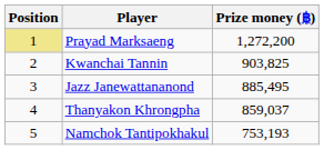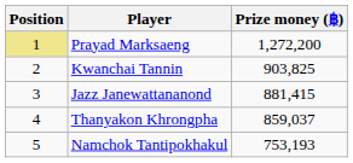Jazz Janewattananond | Prize money (฿): 885,495 -> 881,415
